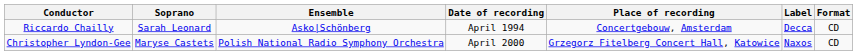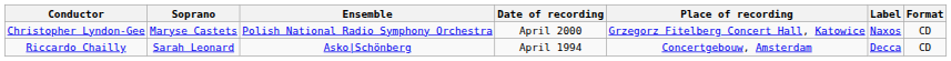rows swapped: Riccardo Chailly <-> Christopher Lyndon-Gee
